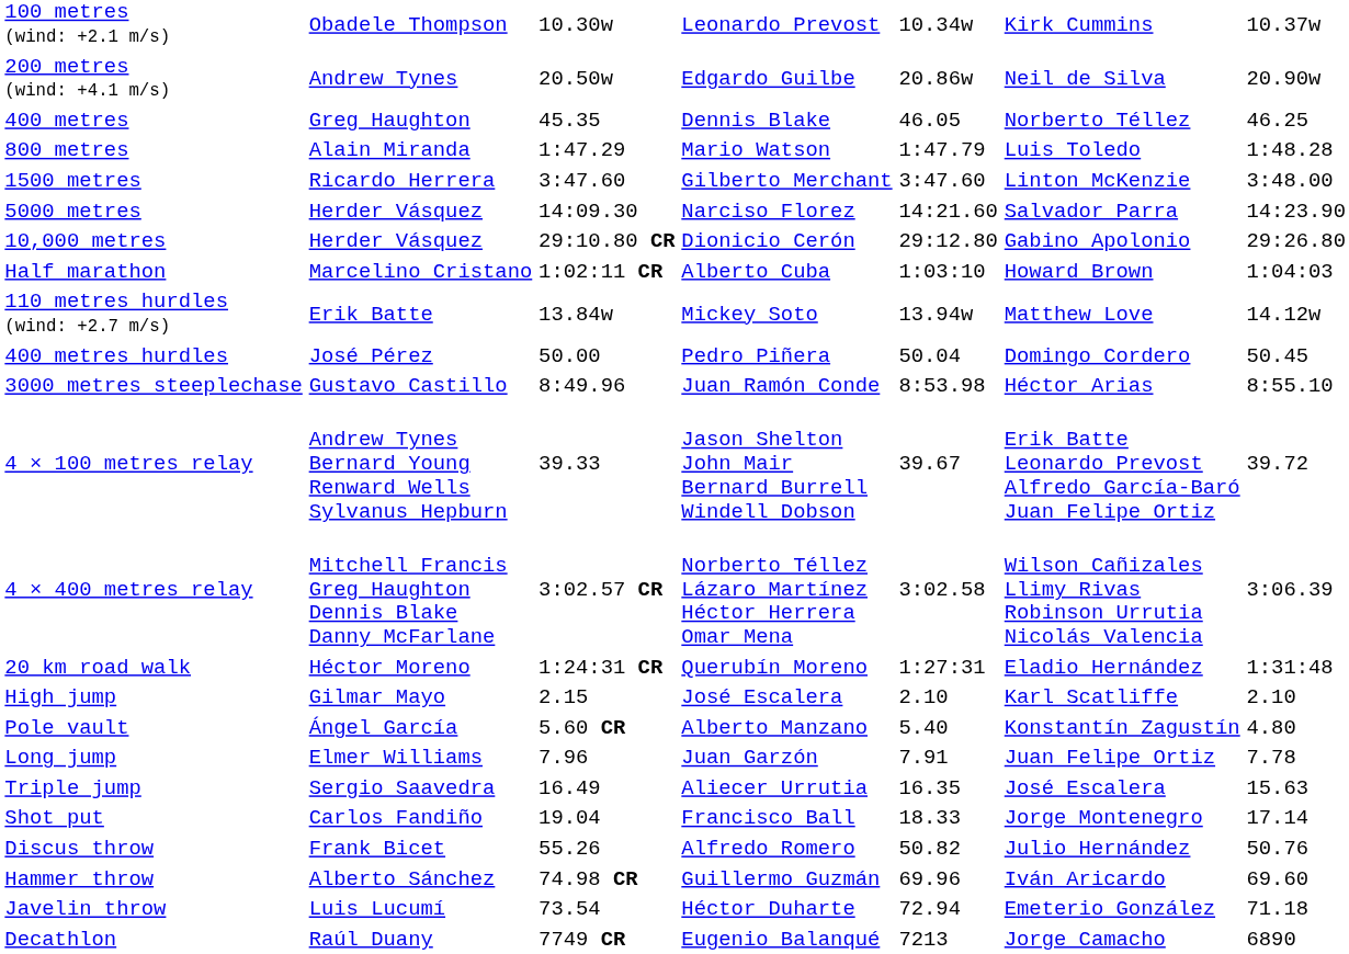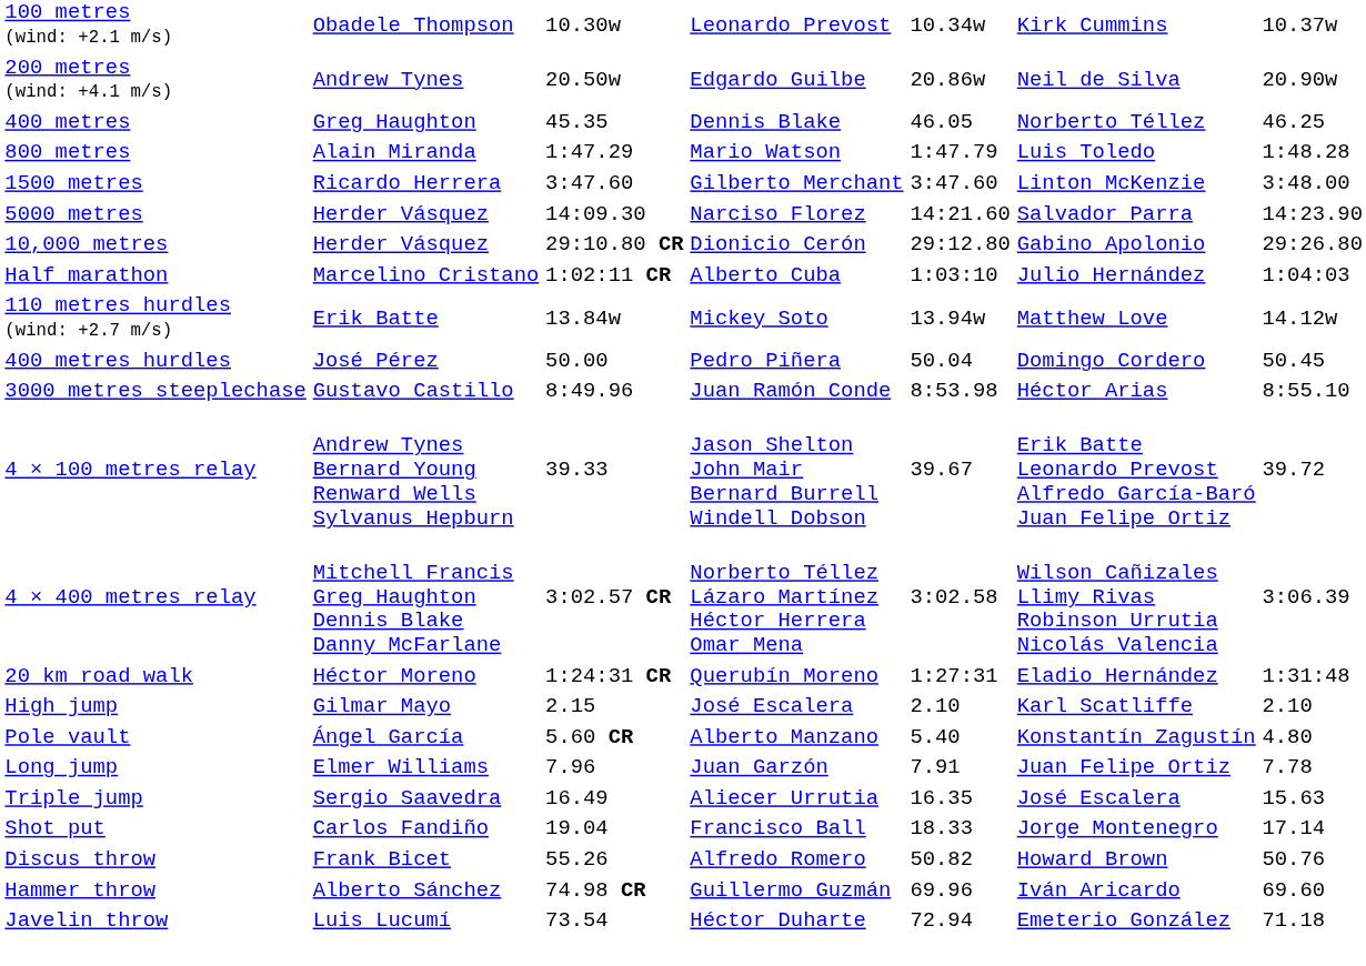Half marathon | column 6: Howard Brown -> Julio Hernández
Discus throw | column 6: Julio Hernández -> Howard Brown
- row: Decathlon | Raúl Duany | 7749 CR | Eugenio Balanqué | 7213 | Jorge Camacho | 6890
